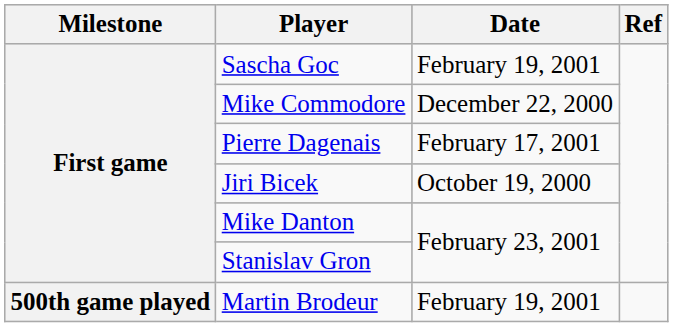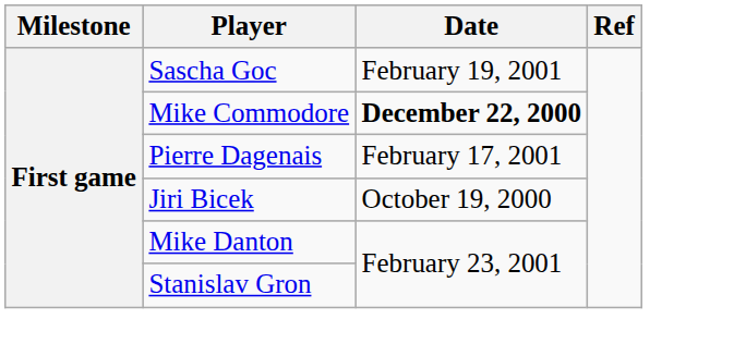Mike Commodore | Date: normal -> bold
- row: 500th game played | Martin Brodeur | February 19, 2001
